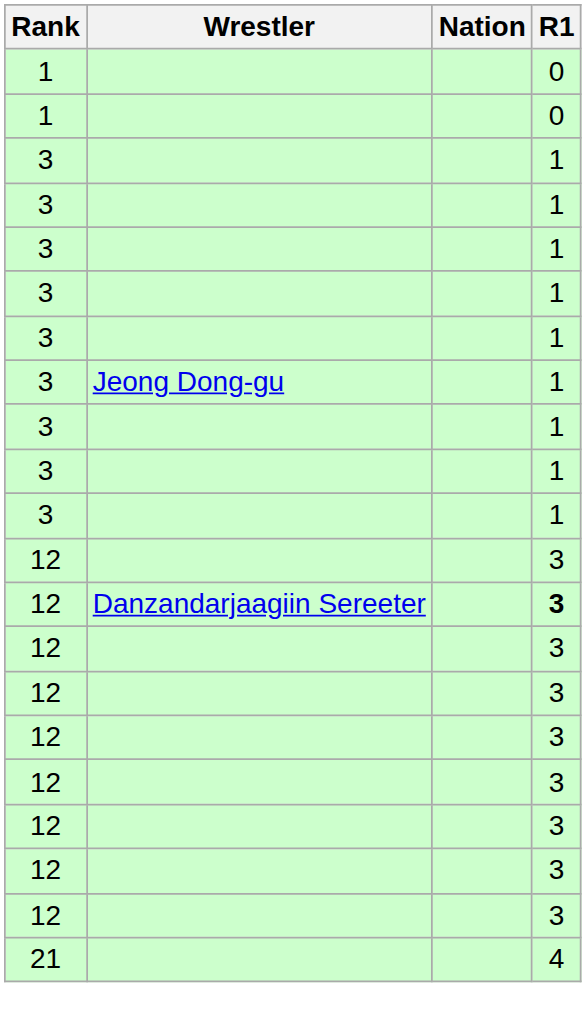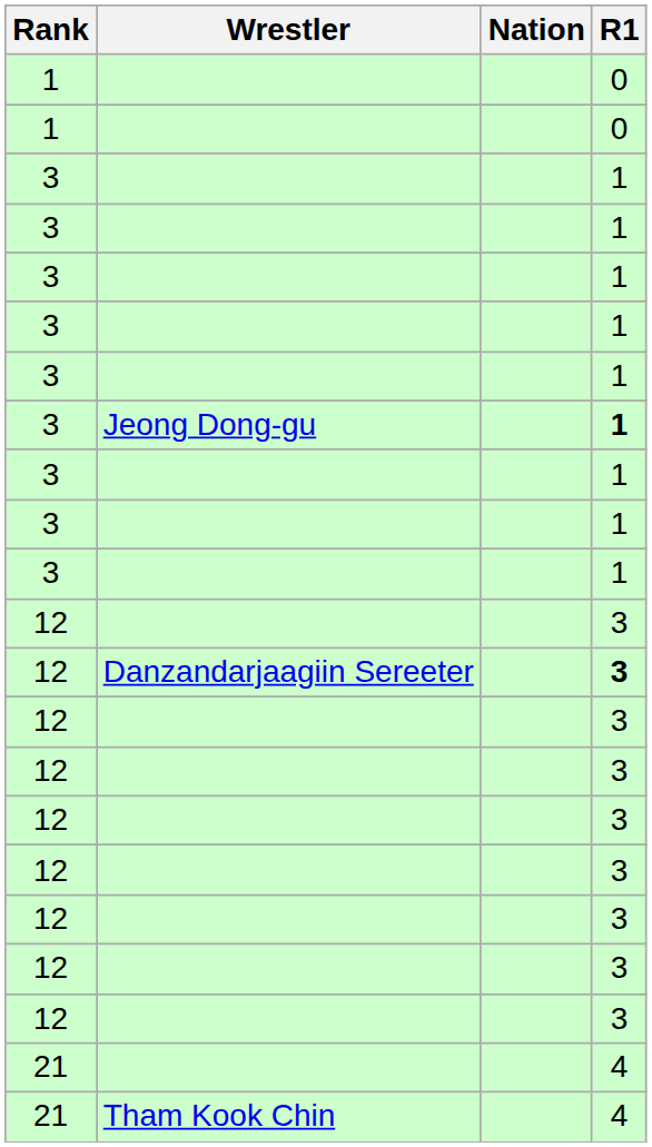3 / Jeong Dong-gu | R1: normal -> bold
+ row: 21 | Tham Kook Chin | 4
